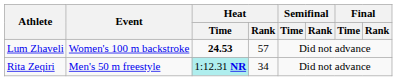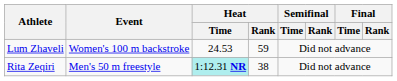Lum Zhaveli | Heat / Time: bold -> normal
Lum Zhaveli | Heat / Rank: 57 -> 59
Rita Zeqiri | Heat / Rank: 34 -> 38
